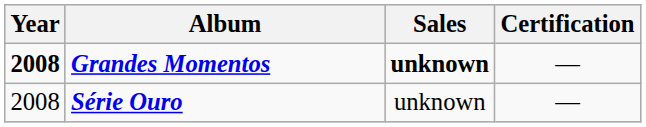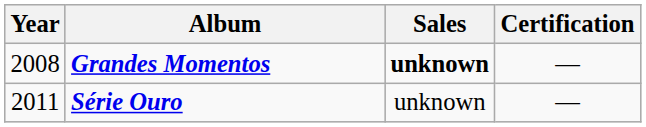Grandes Momentos | Year: bold -> normal
Série Ouro | Year: 2008 -> 2011
